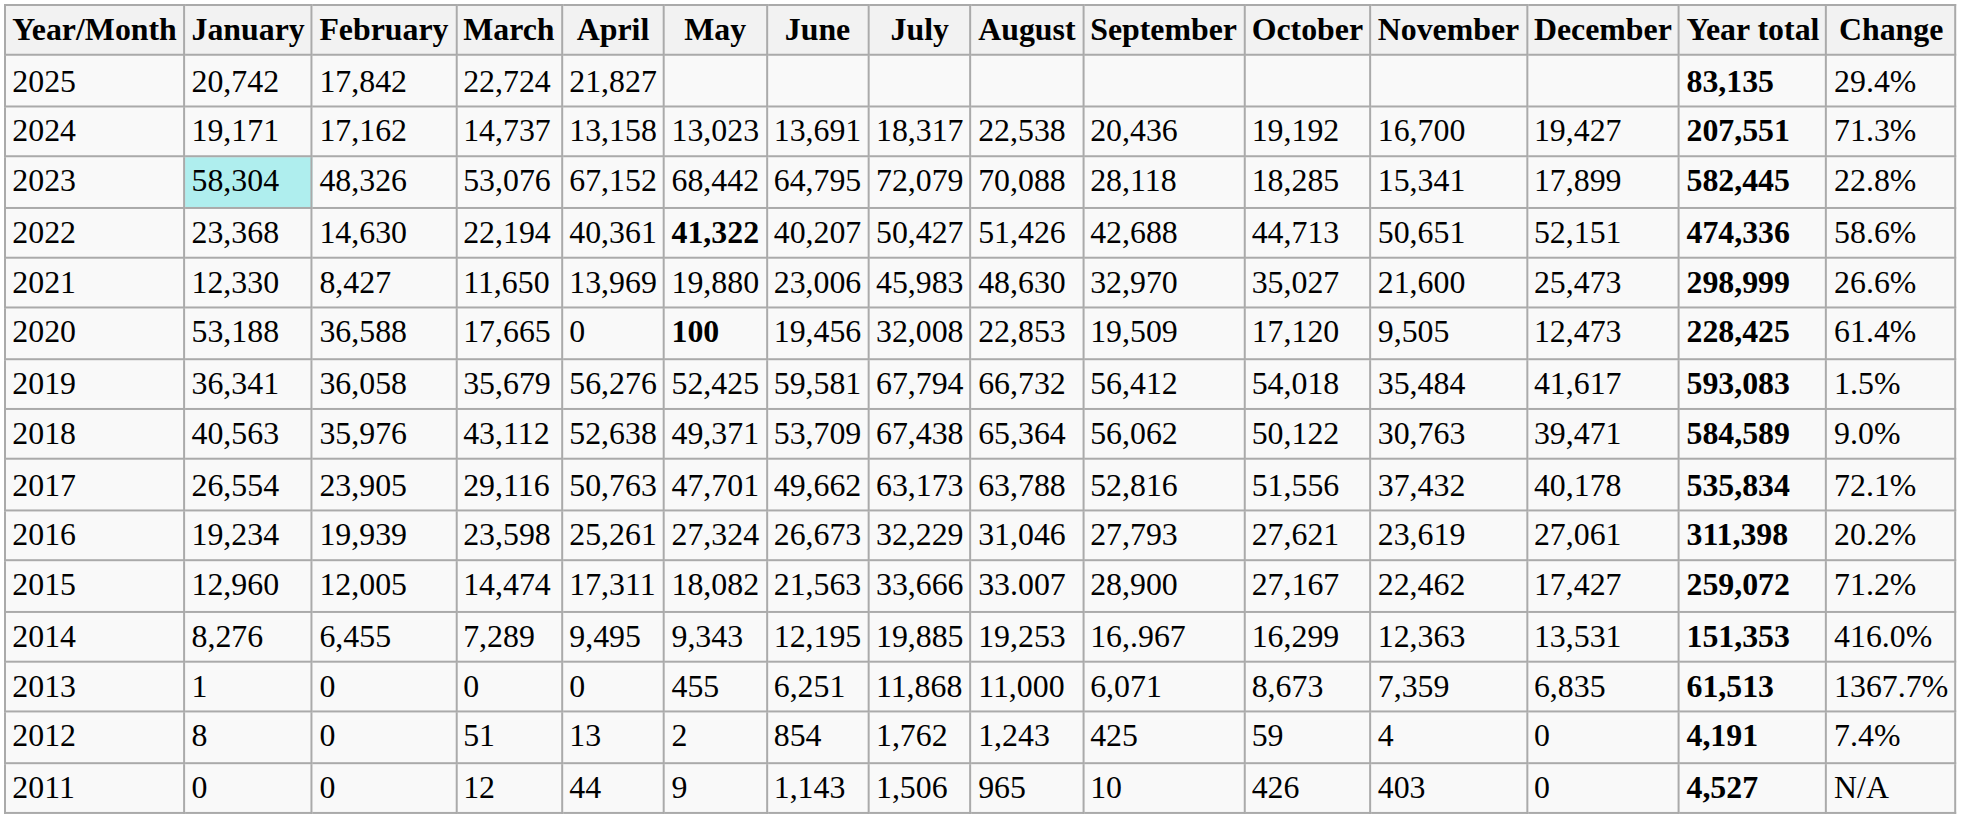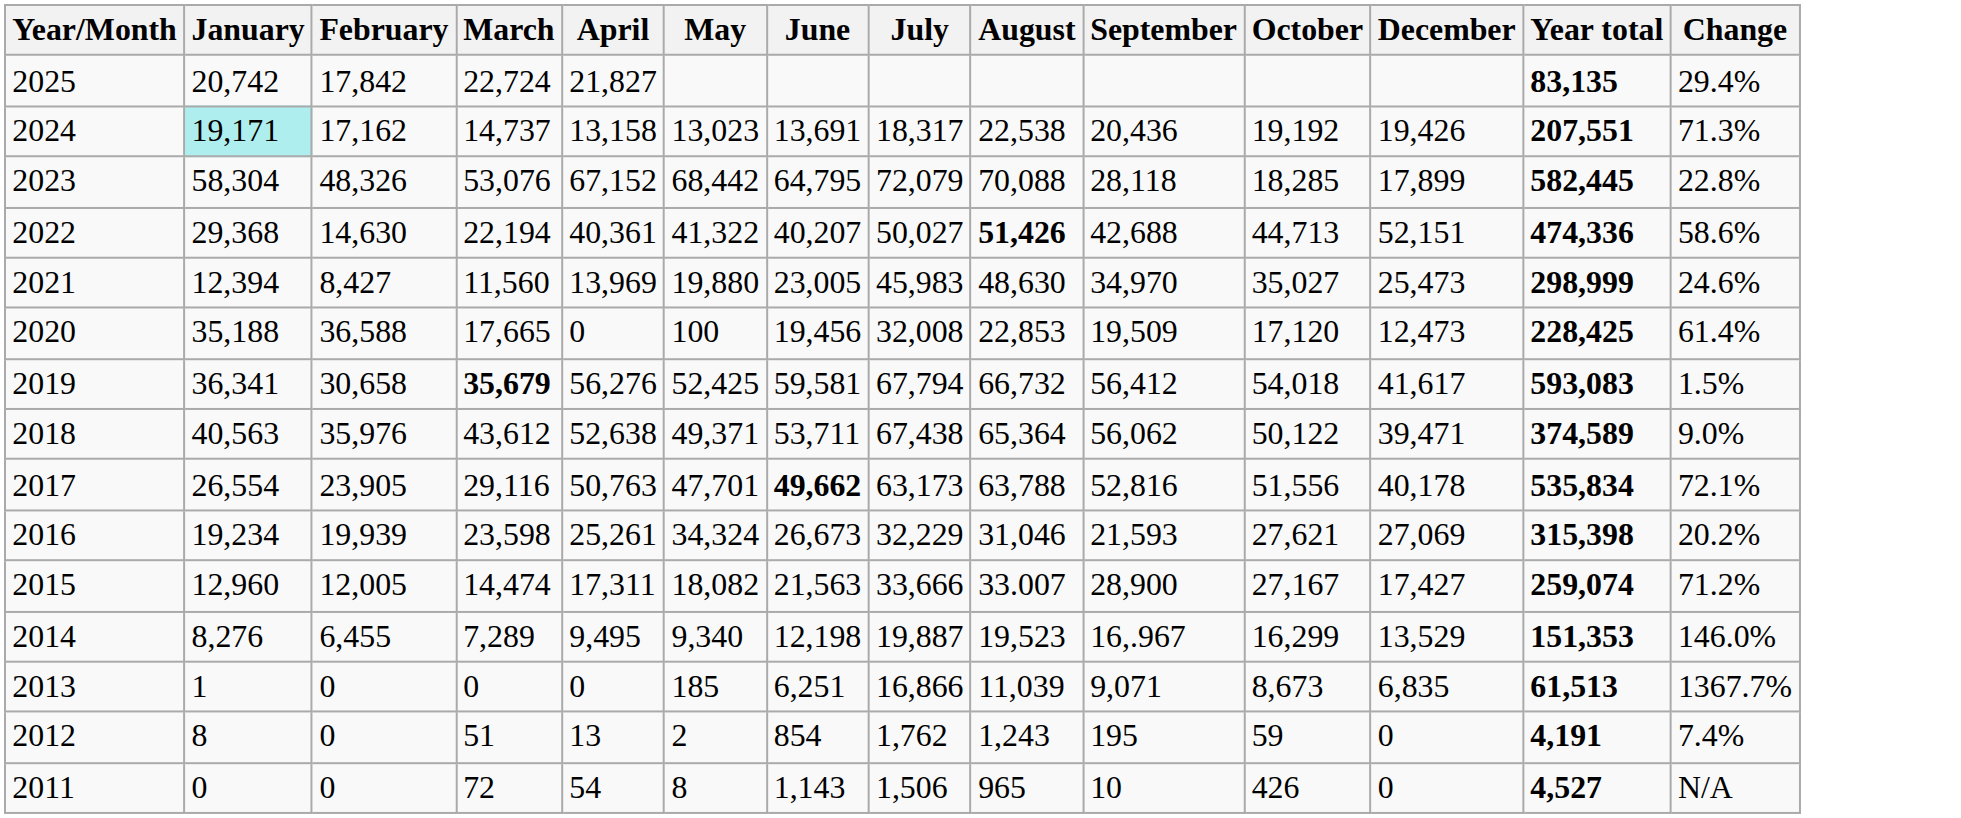- column: November | 16,700 | 15,341 | 50,651 | 21,600 | 9,505 | 35,484 | 30,763 | 37,432 | 23,619 | 22,462 | 12,363 | 7,359 | 4 | 403
2024 | January: no background -> paleturquoise background
2024 | December: 19,427 -> 19,426
2023 | January: paleturquoise background -> no background
2022 | January: 23,368 -> 29,368
2022 | May: bold -> normal
2022 | July: 50,427 -> 50,027
2022 | August: normal -> bold
2021 | January: 12,330 -> 12,394
2021 | March: 11,650 -> 11,560
2021 | June: 23,006 -> 23,005
2021 | September: 32,970 -> 34,970
2021 | Change: 26.6% -> 24.6%
2020 | January: 53,188 -> 35,188
2020 | May: bold -> normal
2019 | February: 36,058 -> 30,658
2019 | March: normal -> bold
2018 | March: 43,112 -> 43,612
2018 | June: 53,709 -> 53,711
2018 | Year total: 584,589 -> 374,589
2017 | June: normal -> bold
2016 | May: 27,324 -> 34,324
2016 | September: 27,793 -> 21,593
2016 | December: 27,061 -> 27,069
2016 | Year total: 311,398 -> 315,398
2015 | Year total: 259,072 -> 259,074
2014 | May: 9,343 -> 9,340
2014 | June: 12,195 -> 12,198
2014 | July: 19,885 -> 19,887
2014 | August: 19,253 -> 19,523
2014 | December: 13,531 -> 13,529
2014 | Change: 416.0% -> 146.0%
2013 | May: 455 -> 185
2013 | July: 11,868 -> 16,866
2013 | August: 11,000 -> 11,039
2013 | September: 6,071 -> 9,071
2012 | September: 425 -> 195
2011 | March: 12 -> 72
2011 | April: 44 -> 54
2011 | May: 9 -> 8
